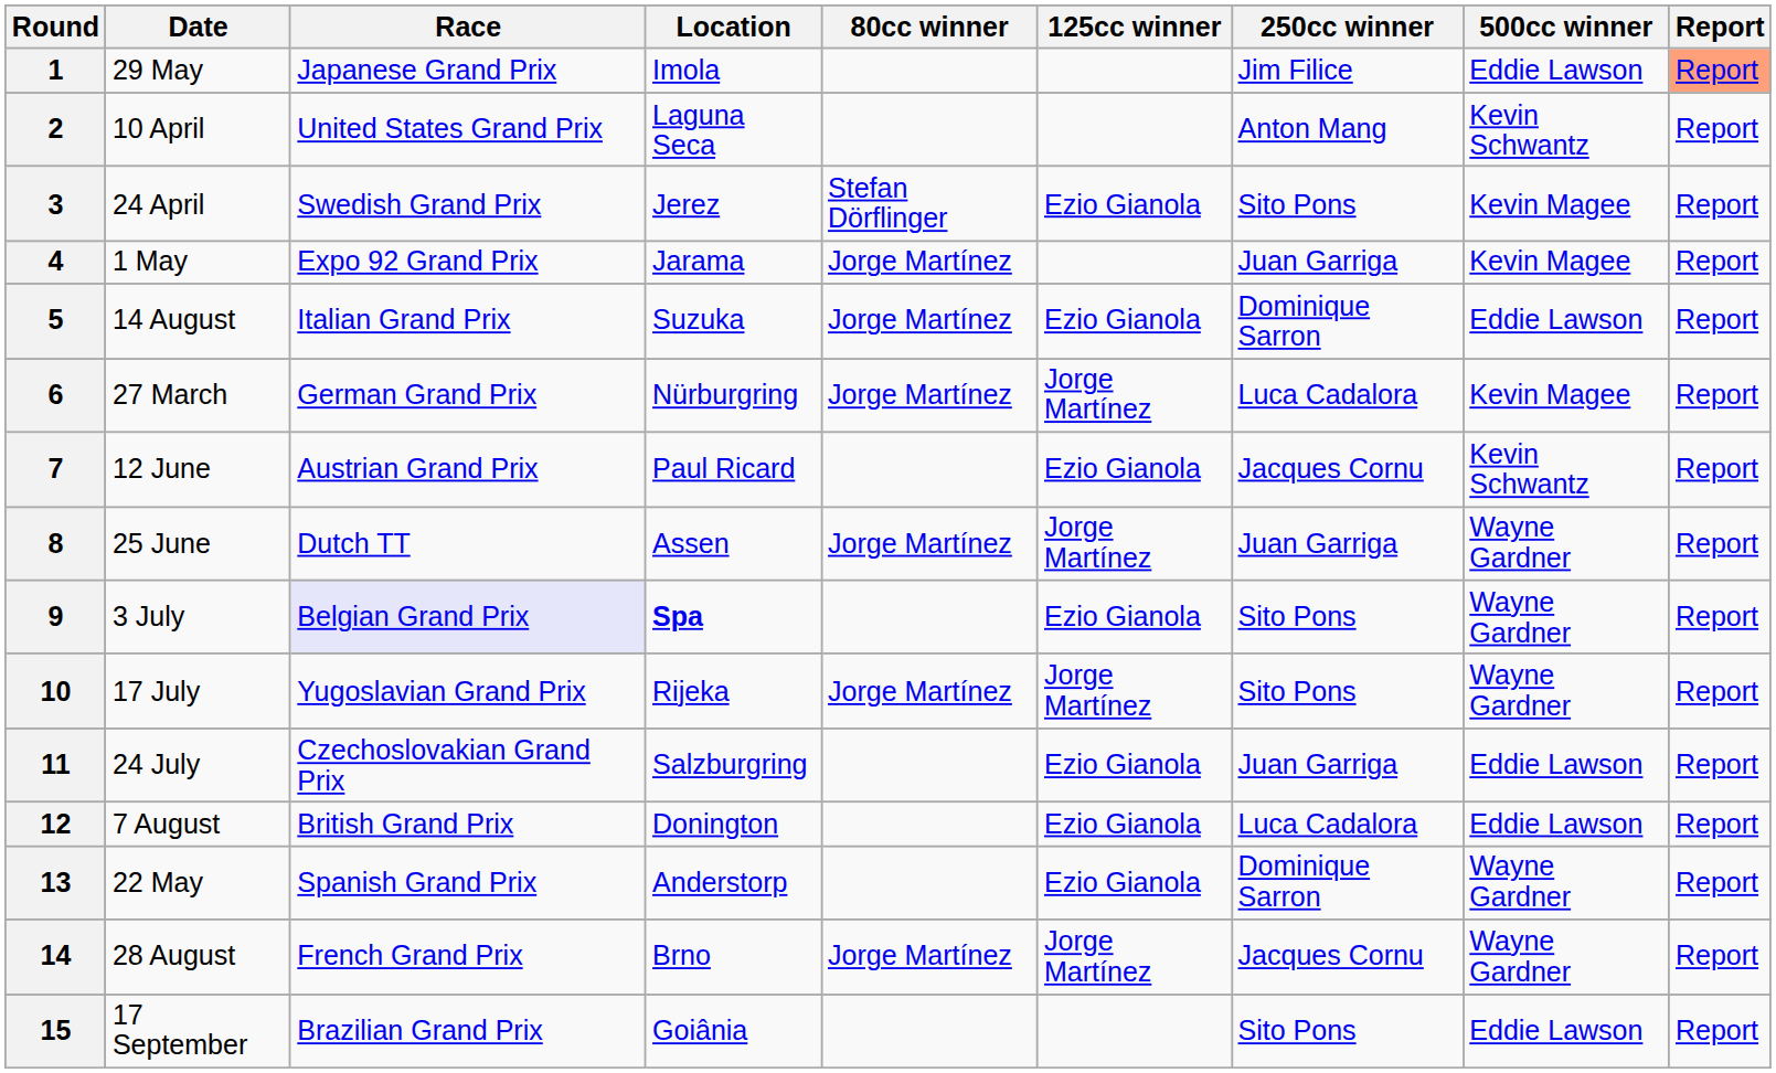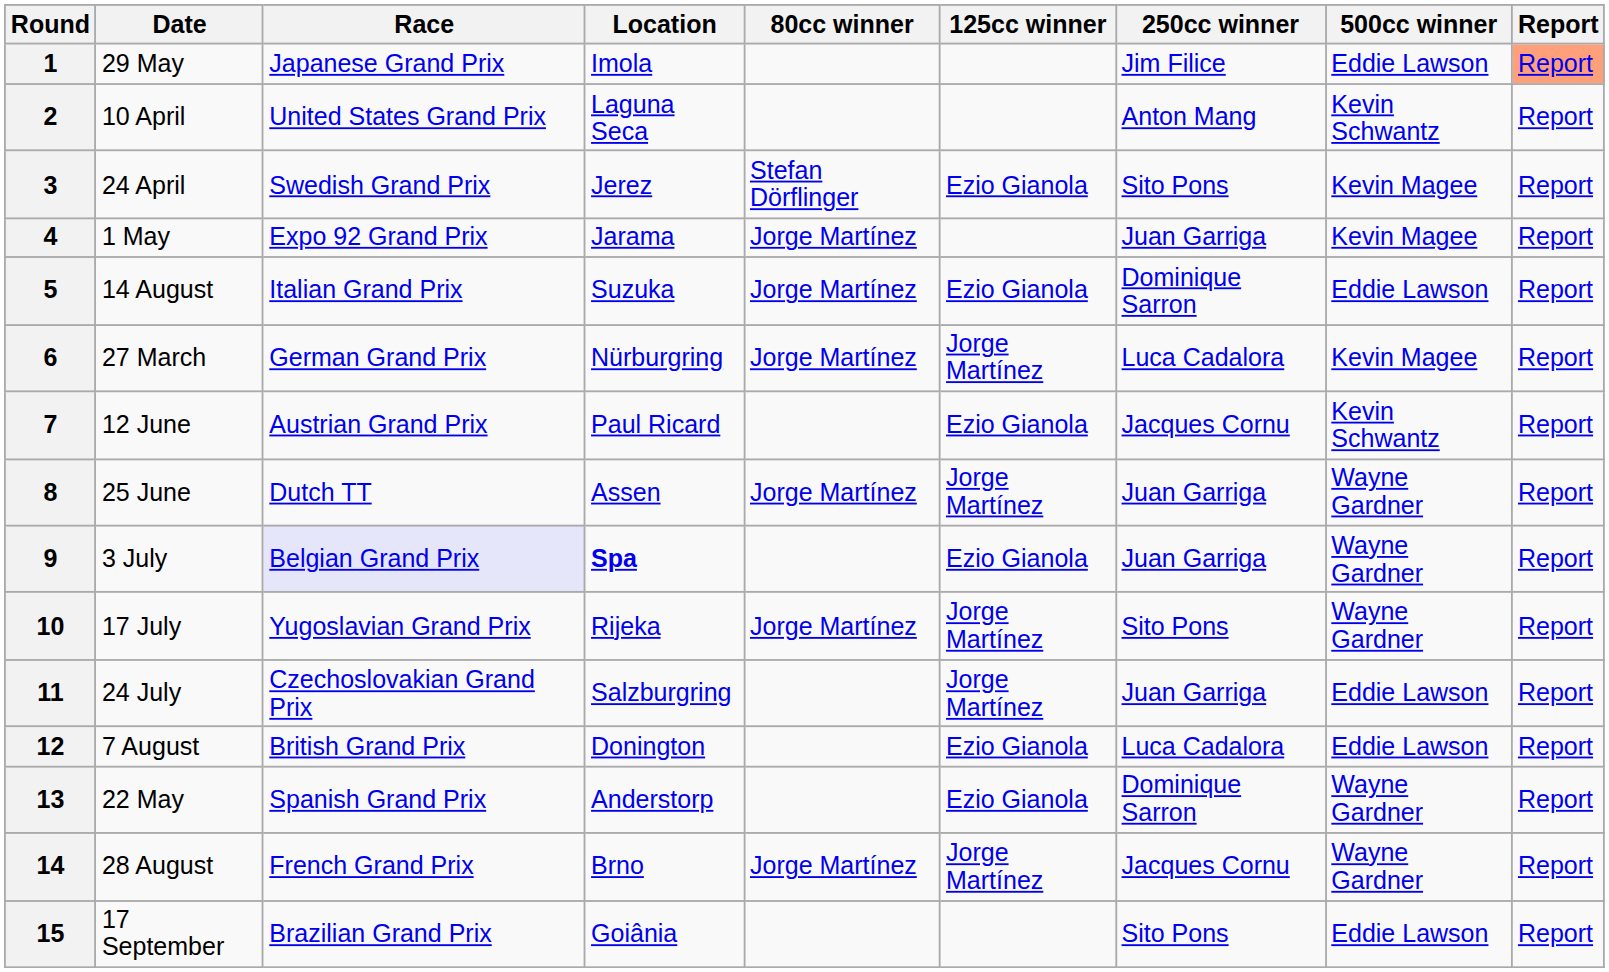9 | 250cc winner: Sito Pons -> Juan Garriga
11 | 125cc winner: Ezio Gianola -> Jorge Martínez
